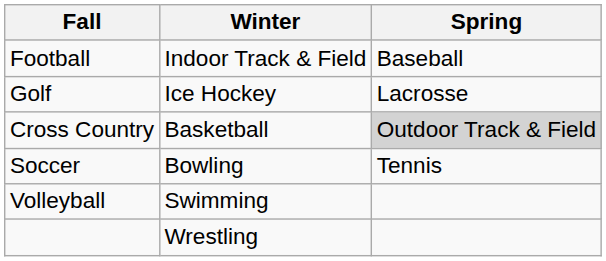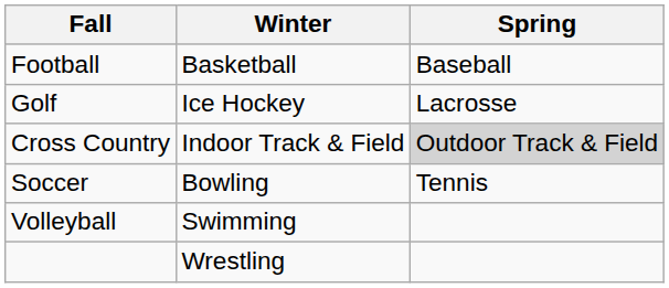Football | Winter: Indoor Track & Field -> Basketball
Cross Country | Winter: Basketball -> Indoor Track & Field
